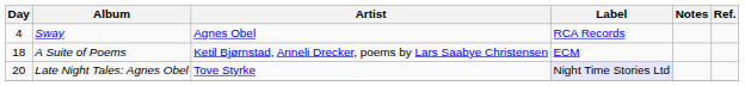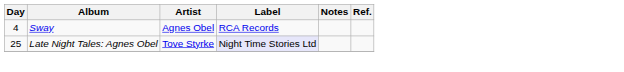- row: 18 | A Suite of Poems | Ketil Bjørnstad, Anneli Drecker, poems by Lars Saabye Christensen | ECM
Late Night Tales: Agnes Obel | Day: 20 -> 25
